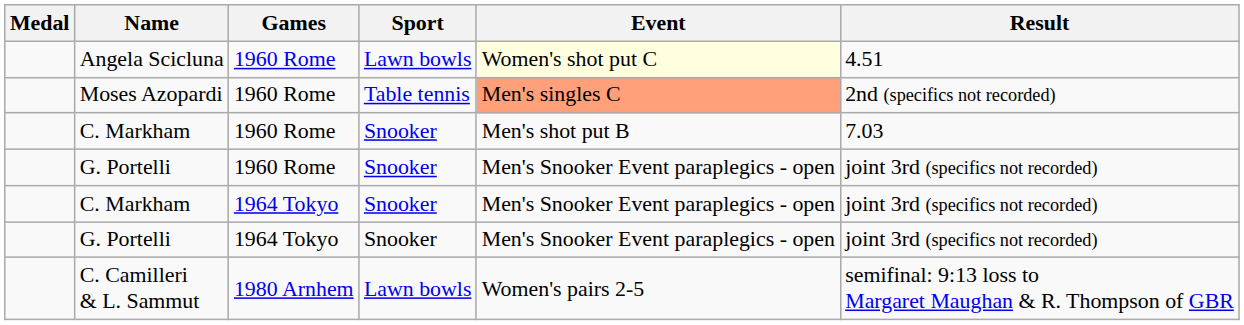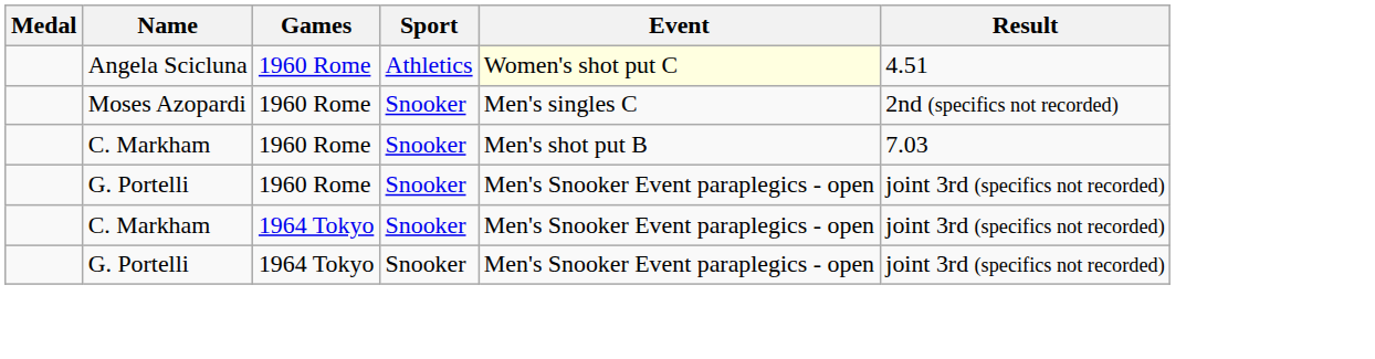Angela Scicluna | Sport: Lawn bowls -> Athletics
Moses Azopardi | Sport: Table tennis -> Snooker
Moses Azopardi | Event: lightsalmon background -> no background
- row: C. Camilleri & L. Sammut | 1980 Arnhem | Lawn bowls | Women's pairs 2-5 | semifinal: 9:13 loss to Margaret Maughan & R. Thompson of GBR
